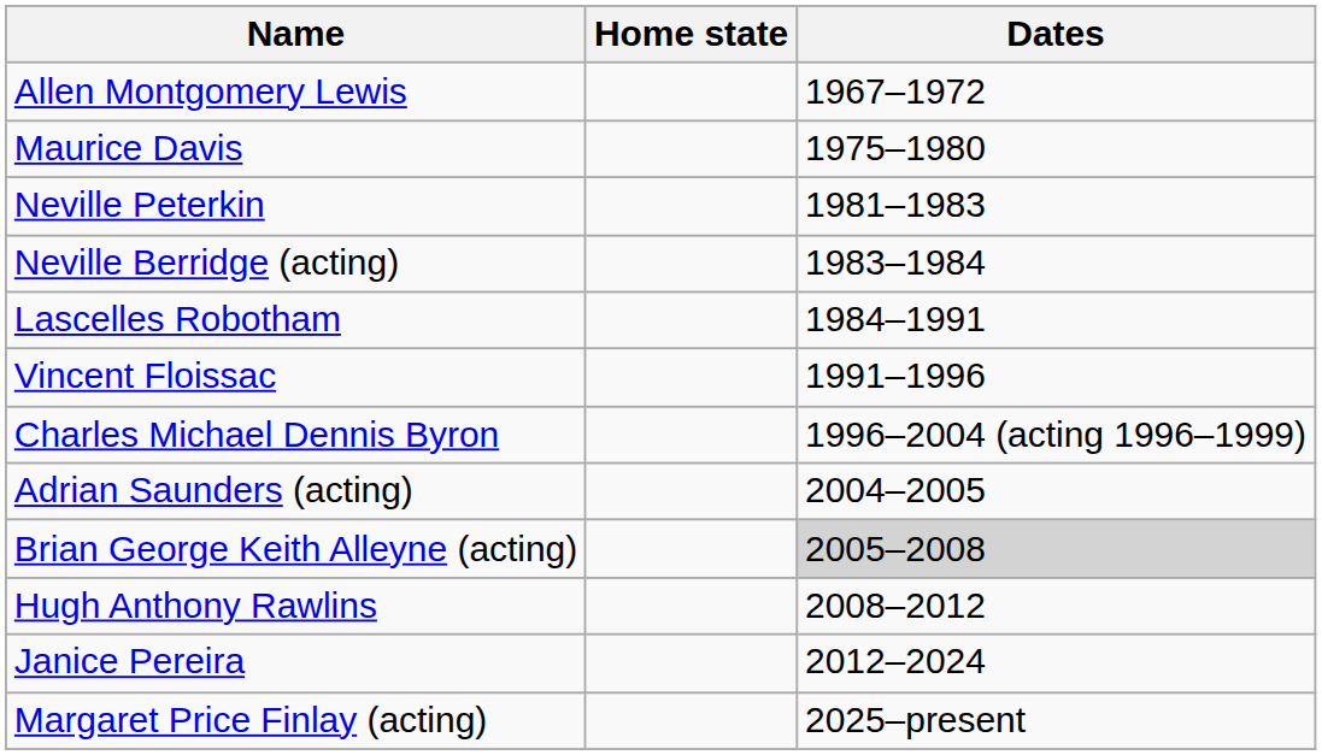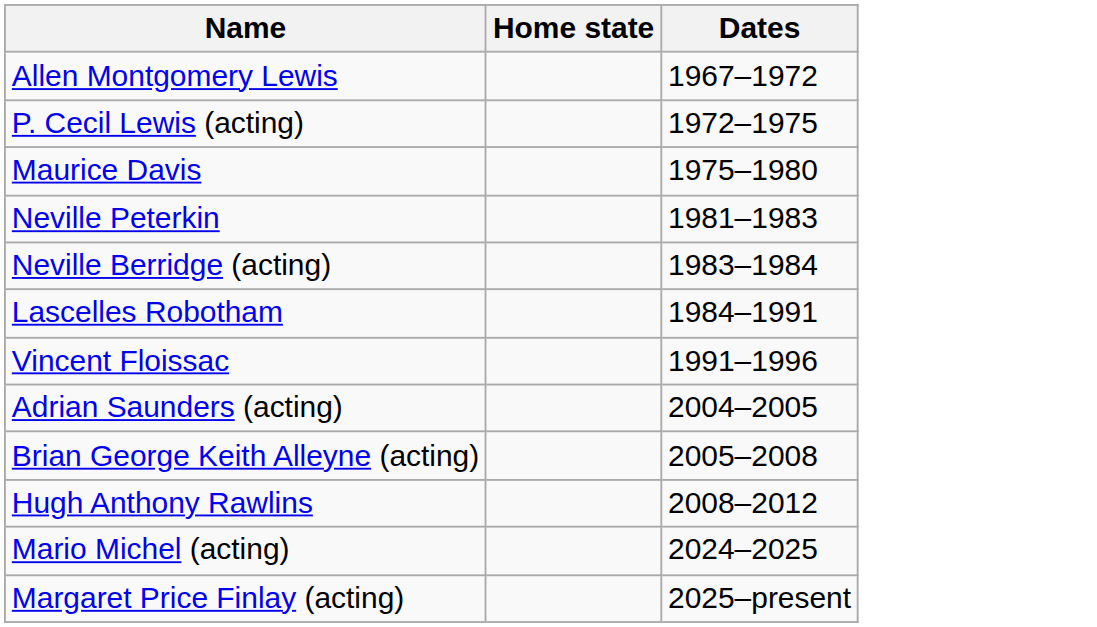+ row: P. Cecil Lewis (acting) | 1972–1975
- row: Charles Michael Dennis Byron | 1996–2004 (acting 1996–1999)
Brian George Keith Alleyne (acting) | Dates: lightgrey background -> no background
- row: Janice Pereira | 2012–2024
+ row: Mario Michel (acting) | 2024–2025
